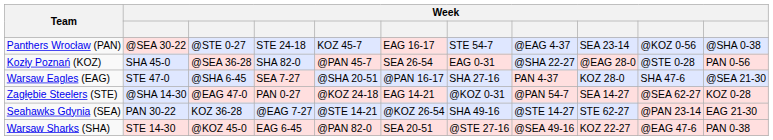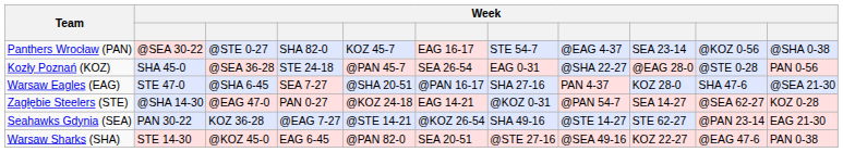Panthers Wrocław (PAN) | column 4: STE 24-18 -> SHA 82-0
Kozły Poznań (KOZ) | column 4: SHA 82-0 -> STE 24-18
